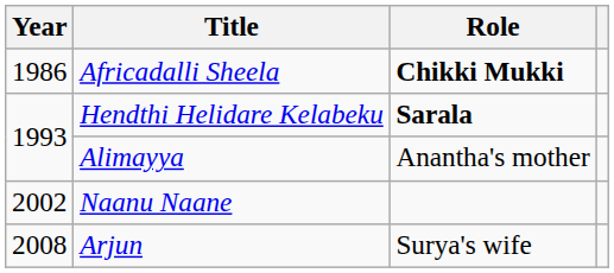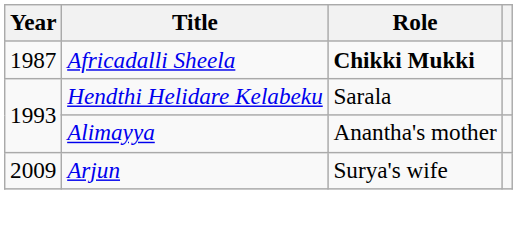Africadalli Sheela | Year: 1986 -> 1987
Hendthi Helidare Kelabeku | Role: bold -> normal
- row: 2002 | Naanu Naane
Arjun | Year: 2008 -> 2009
